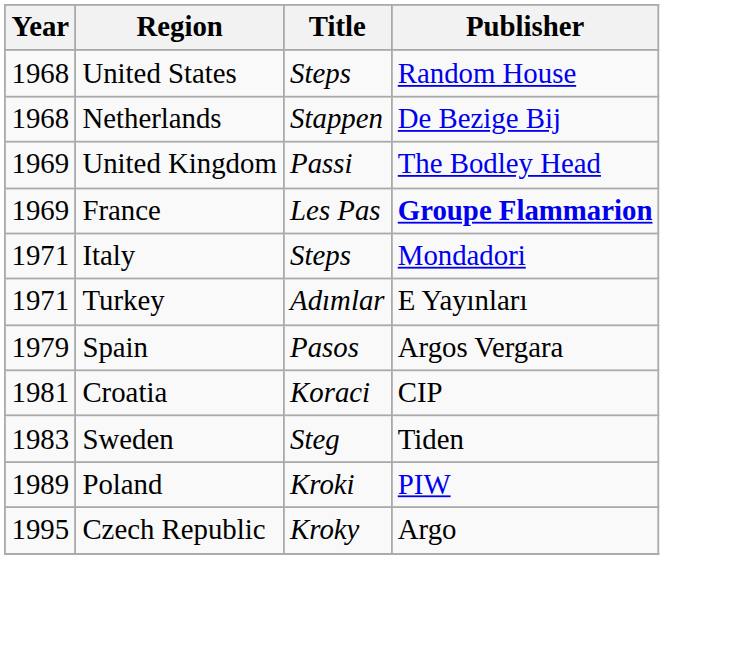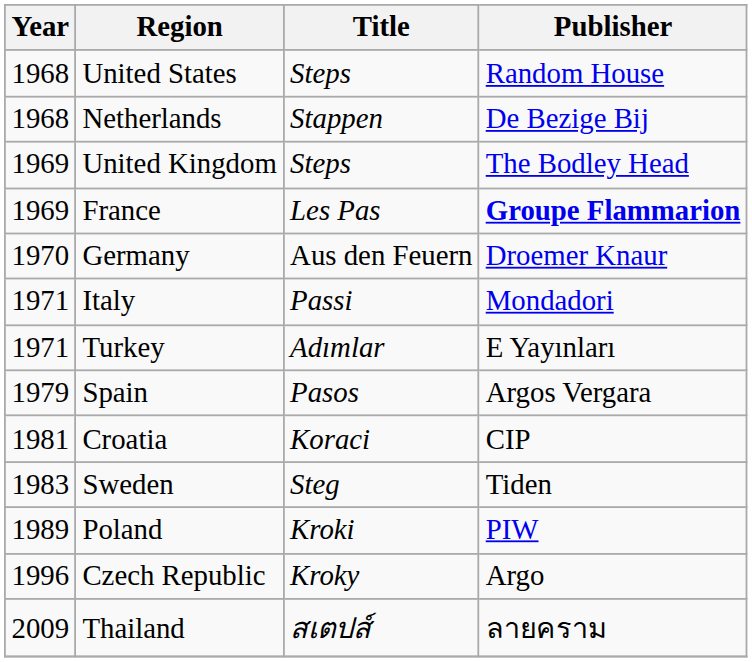United Kingdom | Title: Passi -> Steps
+ row: 1970 | Germany | Aus den Feuern | Droemer Knaur
Italy | Title: Steps -> Passi
Czech Republic | Year: 1995 -> 1996
+ row: 2009 | Thailand | สเตปส์ | ลายคราม
